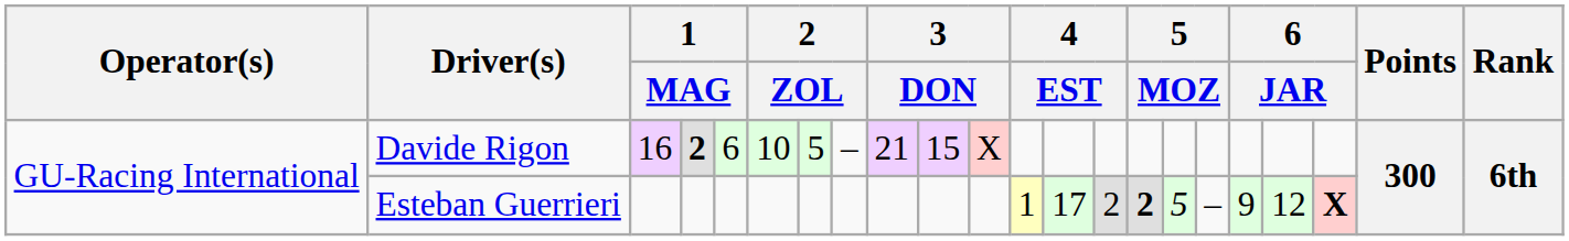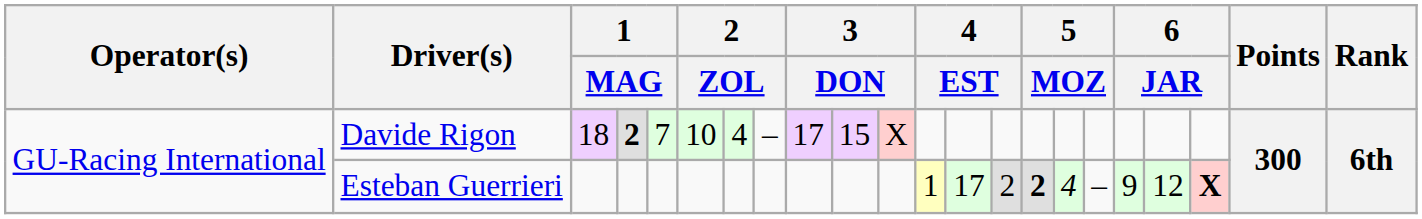Davide Rigon | column 3: 16 -> 18
Davide Rigon | column 5: 6 -> 7
Davide Rigon | column 7: 5 -> 4
Davide Rigon | column 9: 21 -> 17
Esteban Guerrieri | column 16: 5 -> 4
